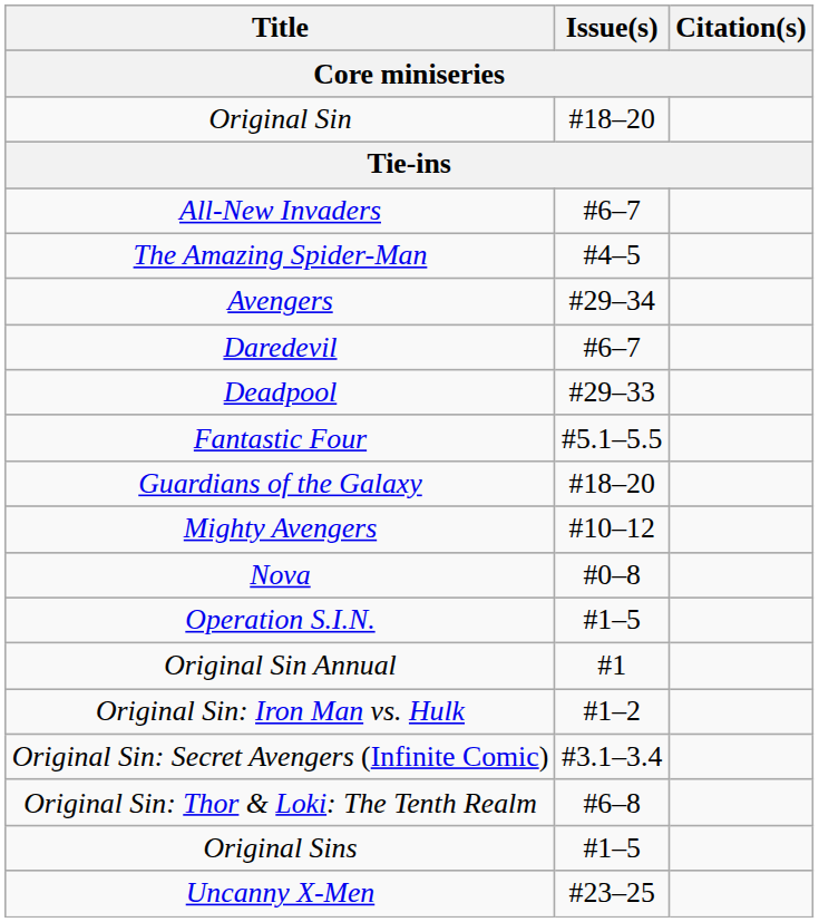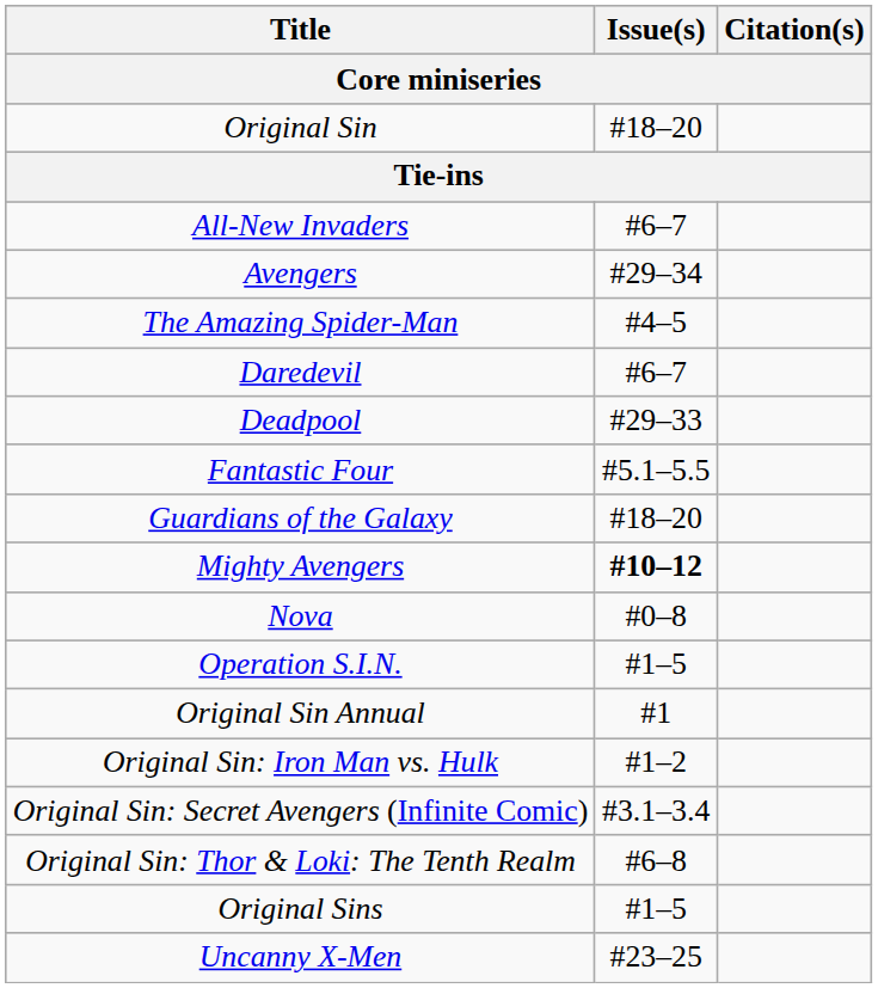rows swapped: The Amazing Spider-Man <-> Avengers
Mighty Avengers | Issue(s): normal -> bold
